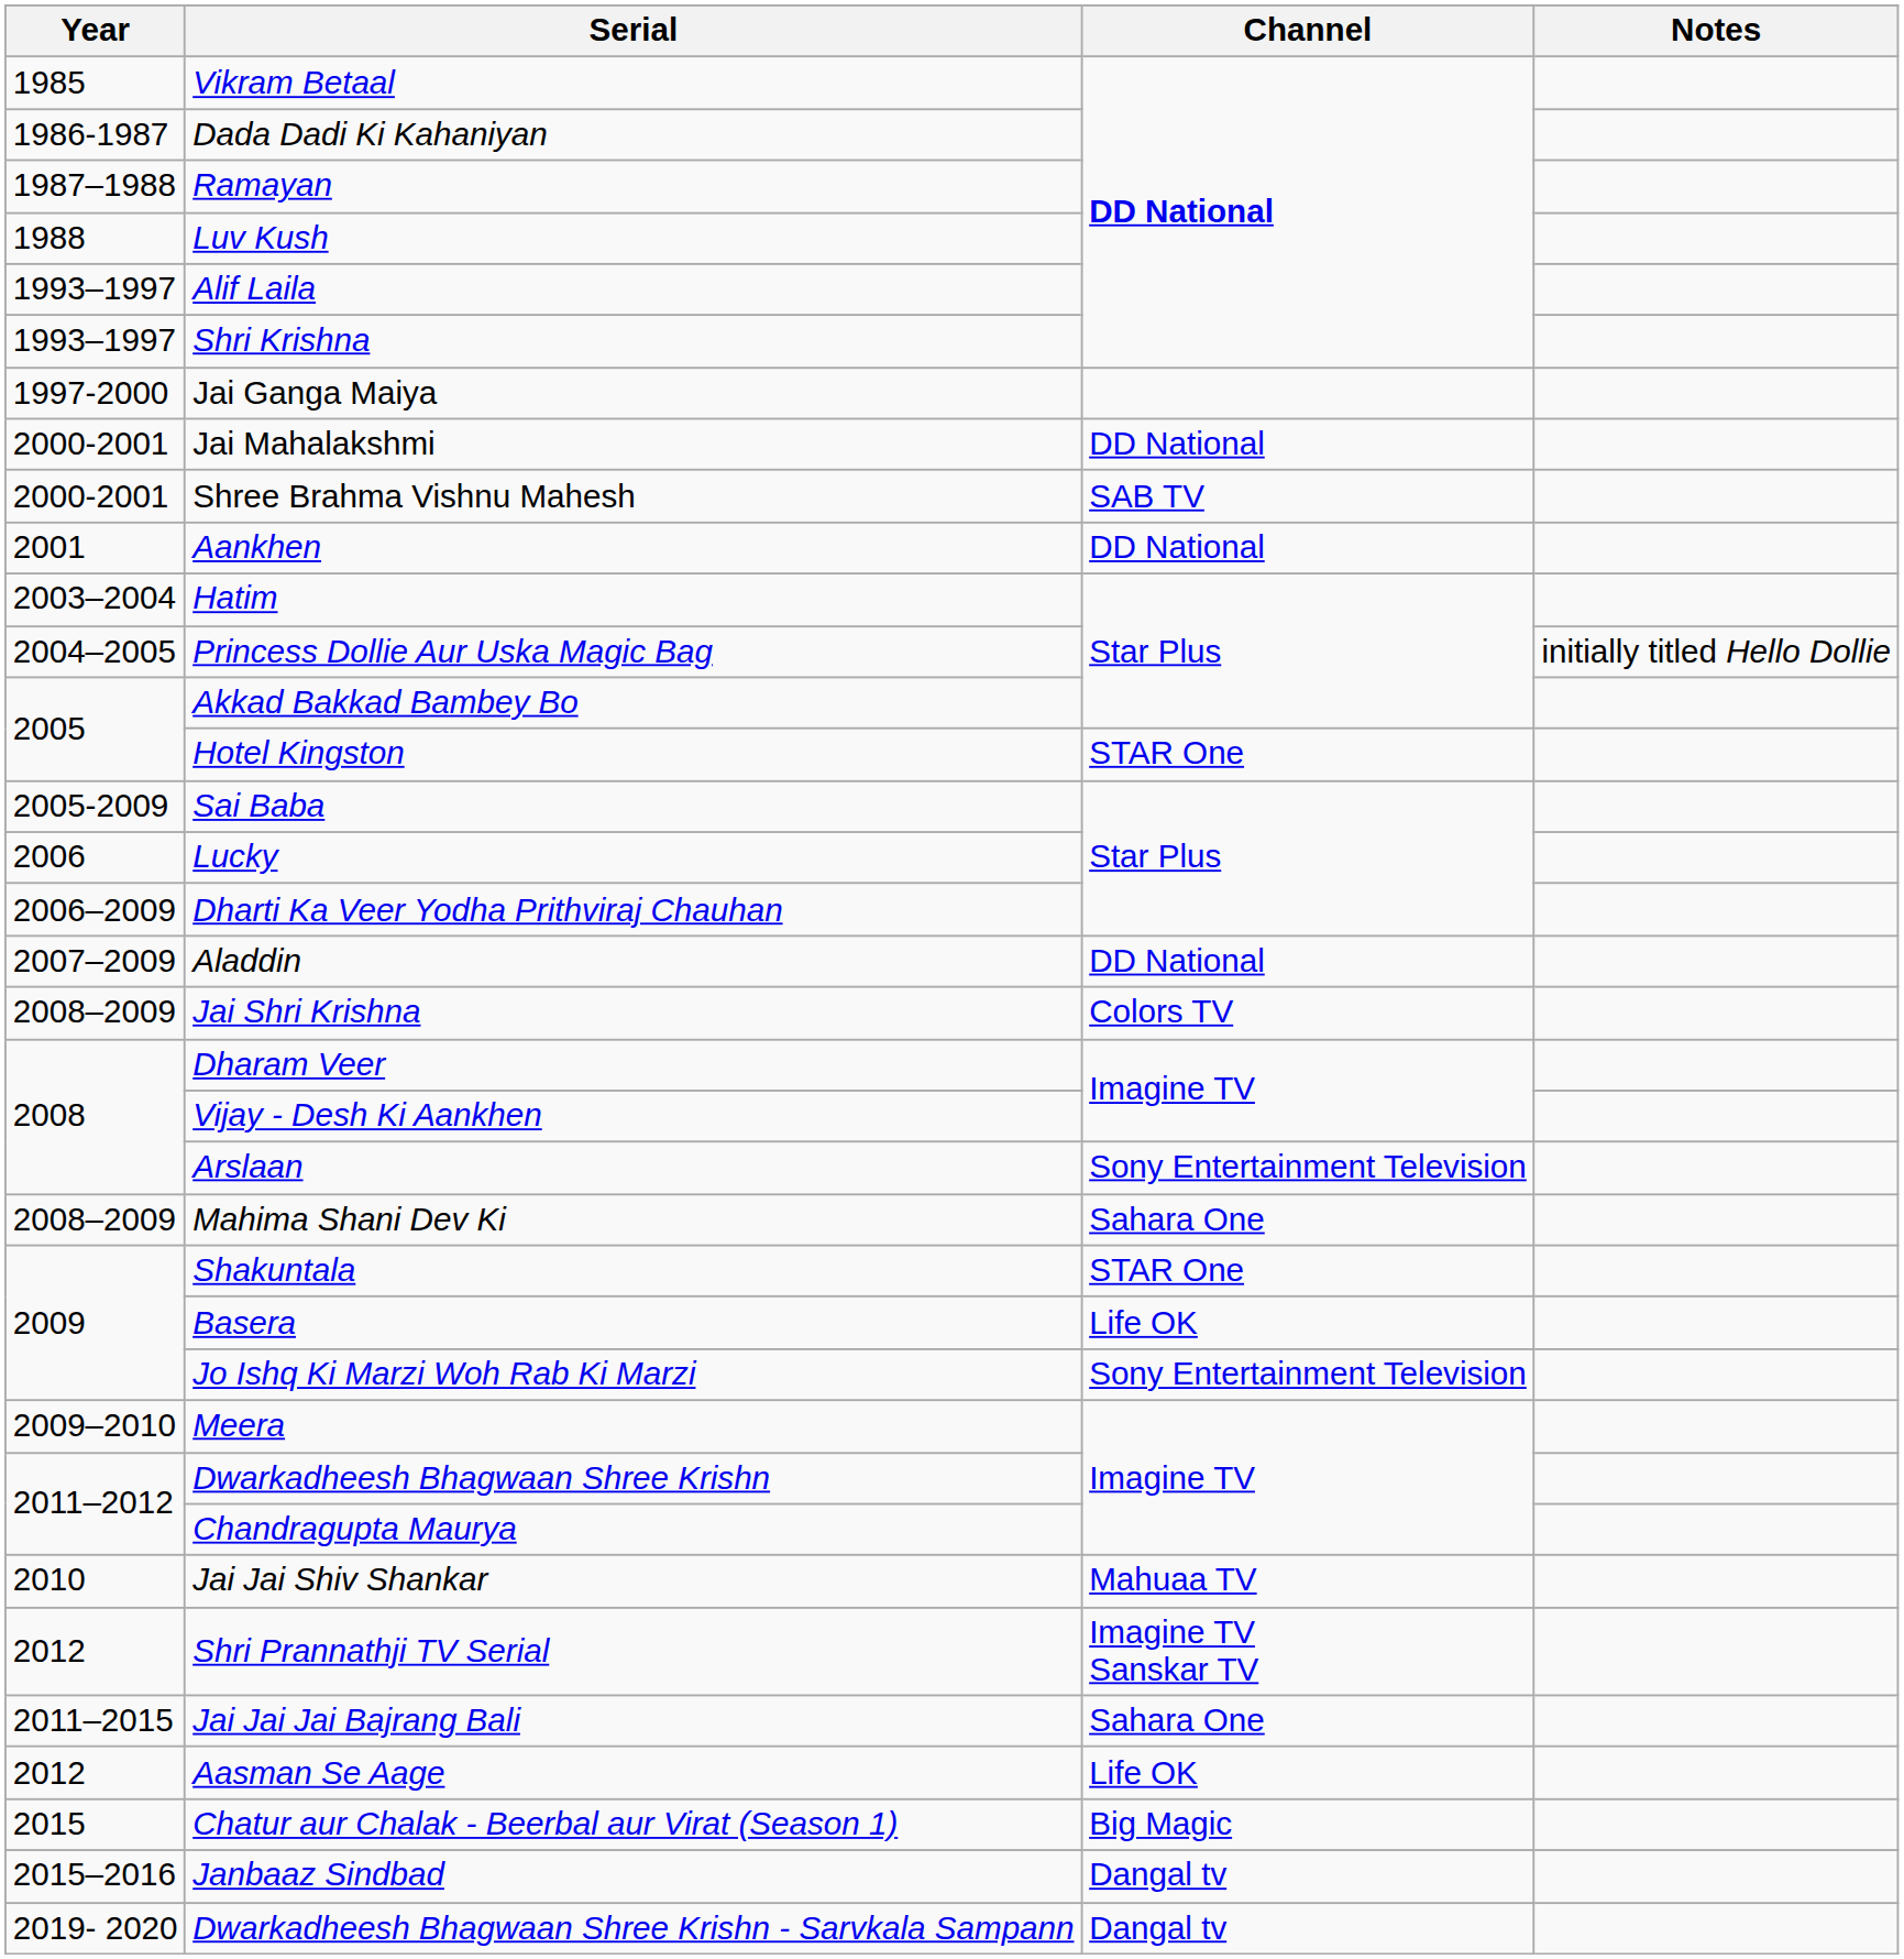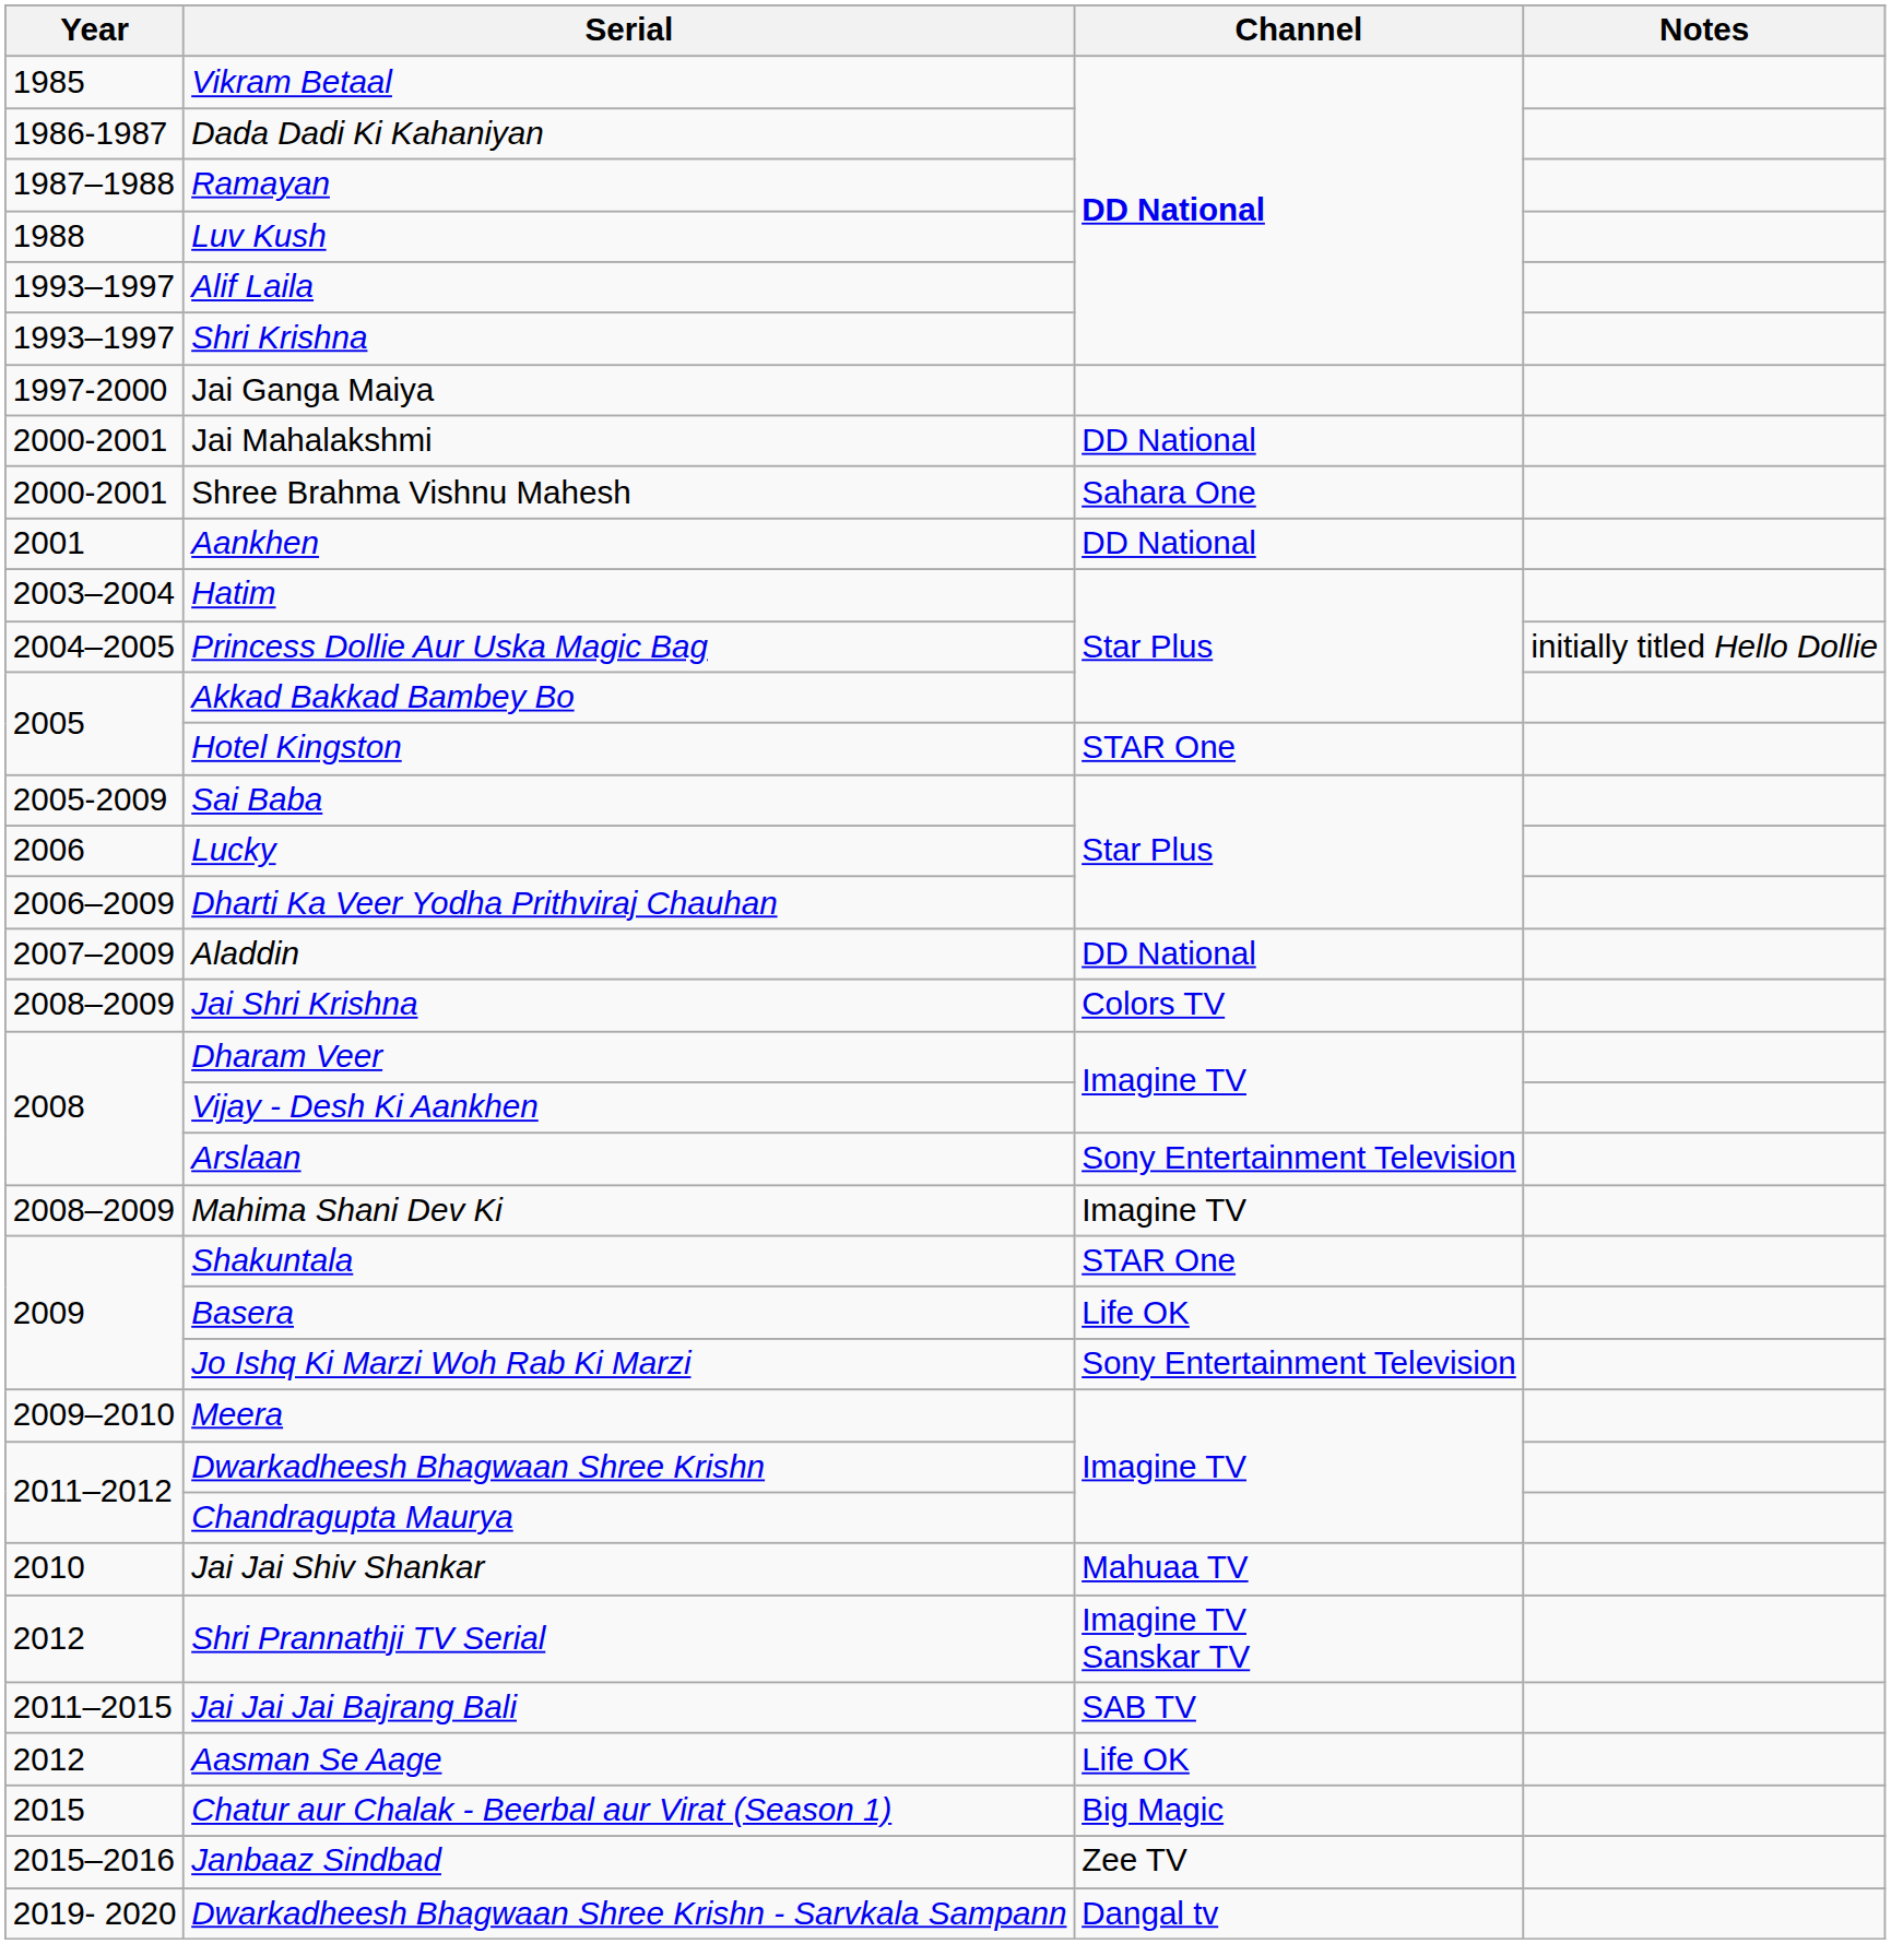Shree Brahma Vishnu Mahesh | Channel: SAB TV -> Sahara One
Mahima Shani Dev Ki | Channel: Sahara One -> Imagine TV
Jai Jai Jai Bajrang Bali | Channel: Sahara One -> SAB TV
Janbaaz Sindbad | Channel: Dangal tv -> Zee TV
